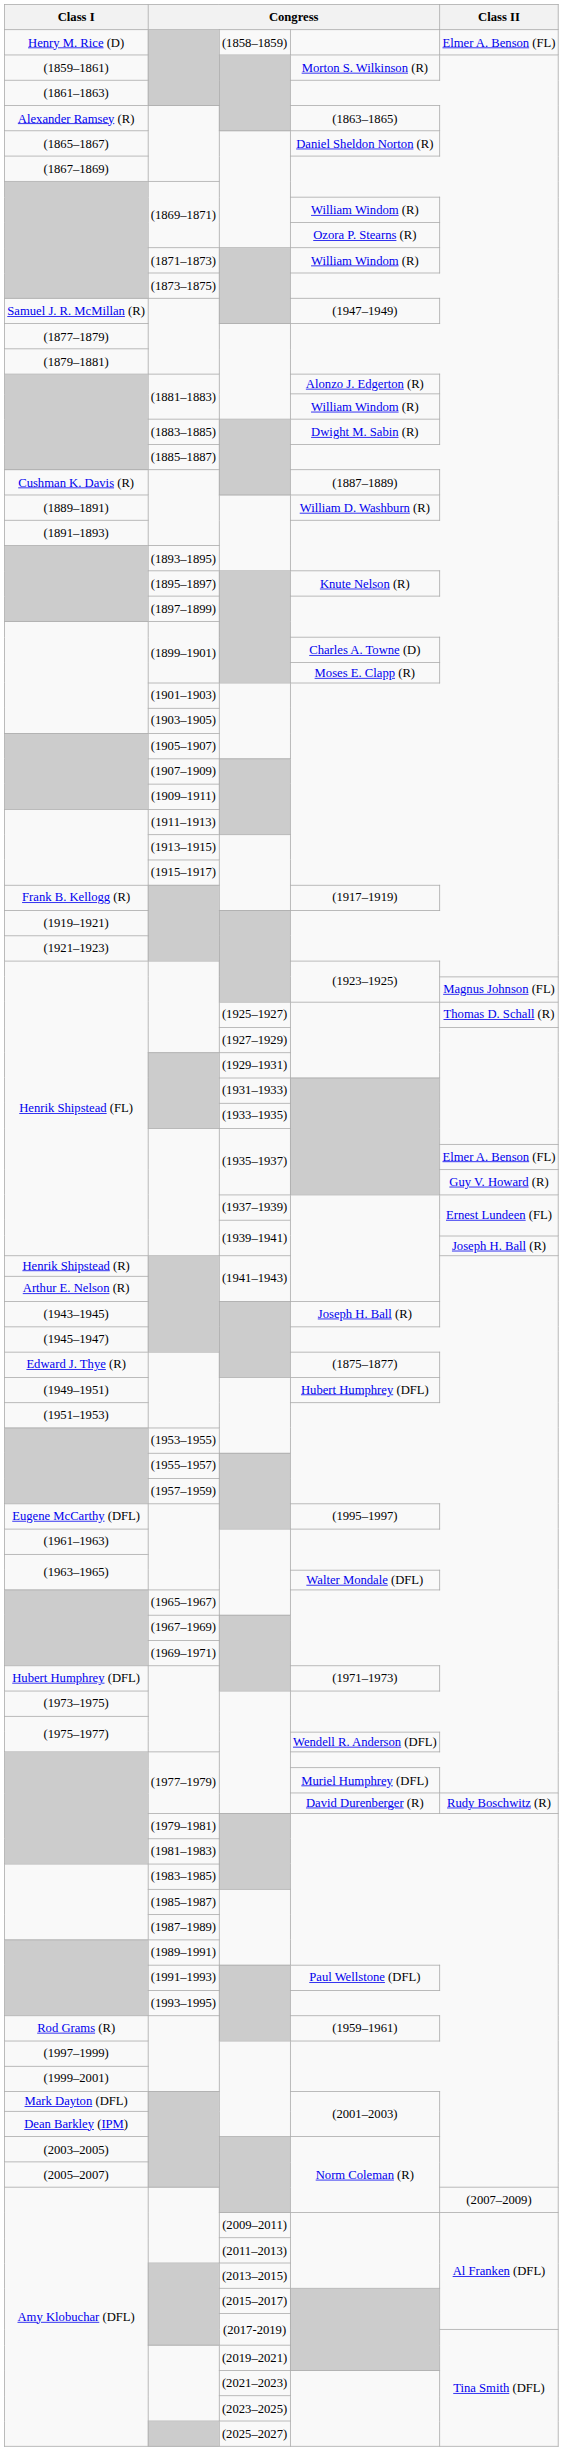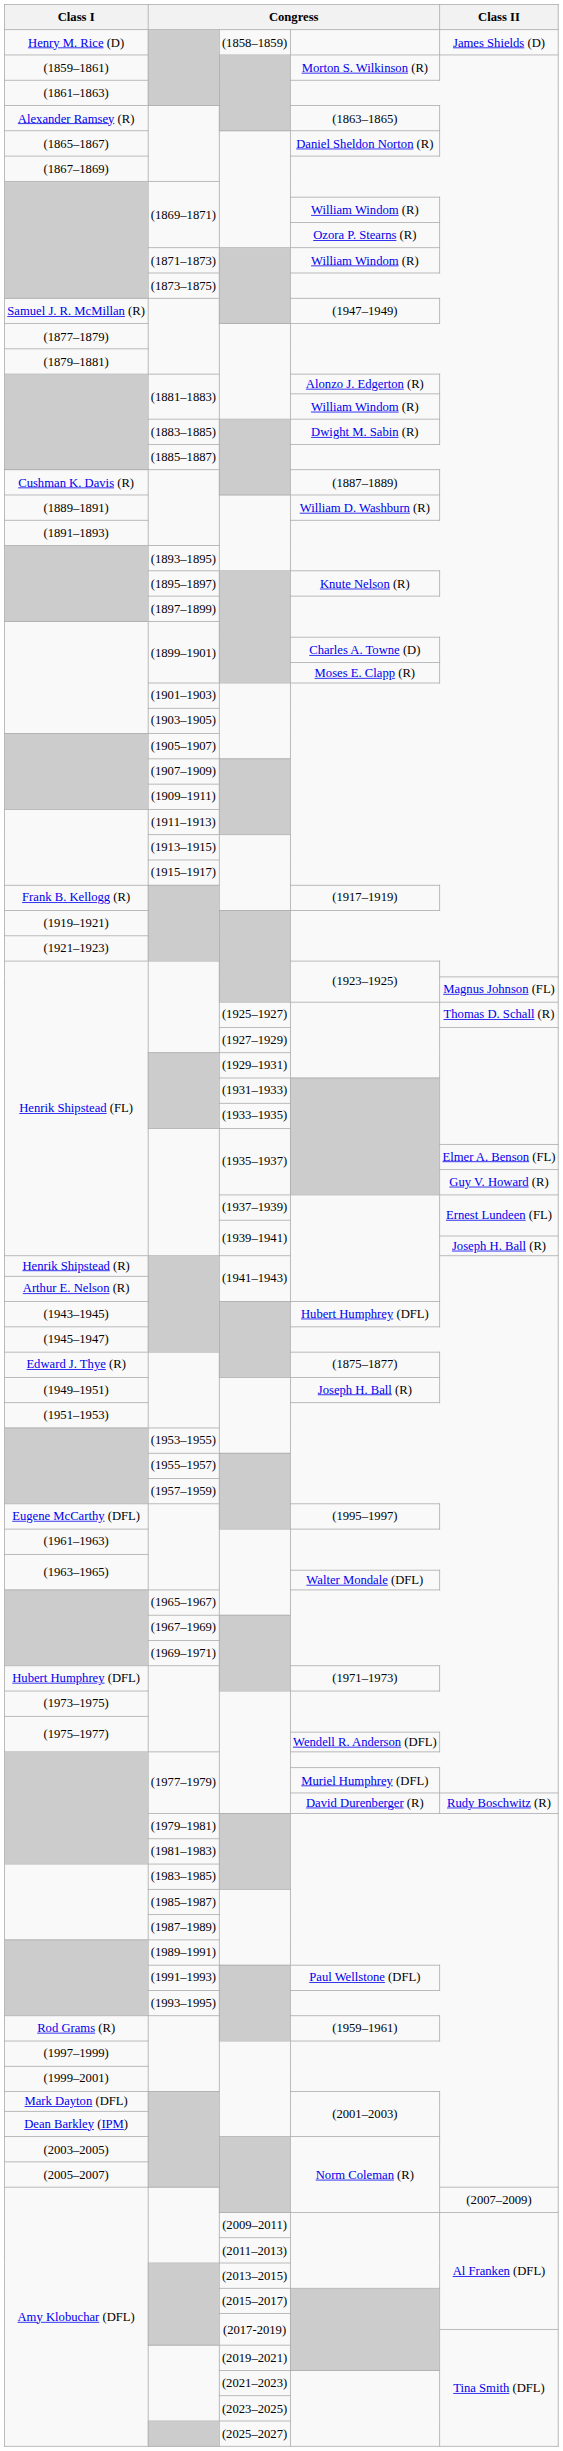Henry M. Rice (D) | Class II: Elmer A. Benson (FL) -> James Shields (D)
(1943–1945) | column 4: Joseph H. Ball (R) -> Hubert Humphrey (DFL)
(1949–1951) | column 4: Hubert Humphrey (DFL) -> Joseph H. Ball (R)
